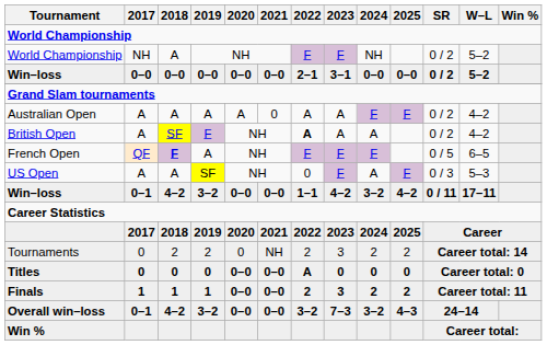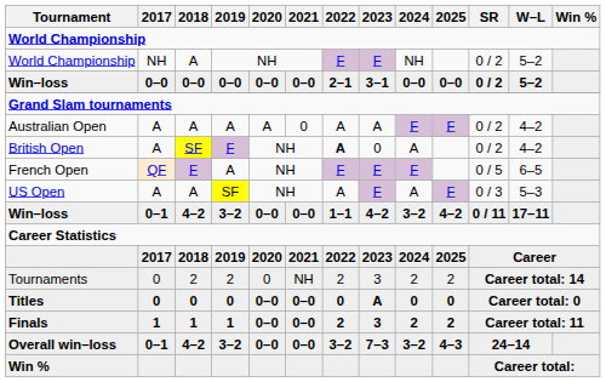British Open | 2023: A -> 0
French Open | 2018: bold -> normal
US Open | 2022: 0 -> A
Titles | 2022: A -> 0
Titles | 2023: 0 -> A
